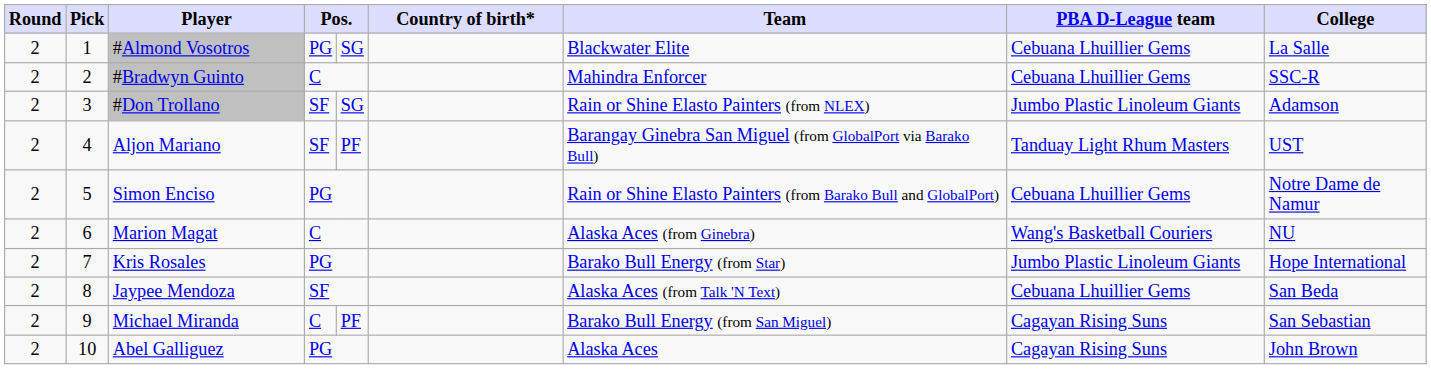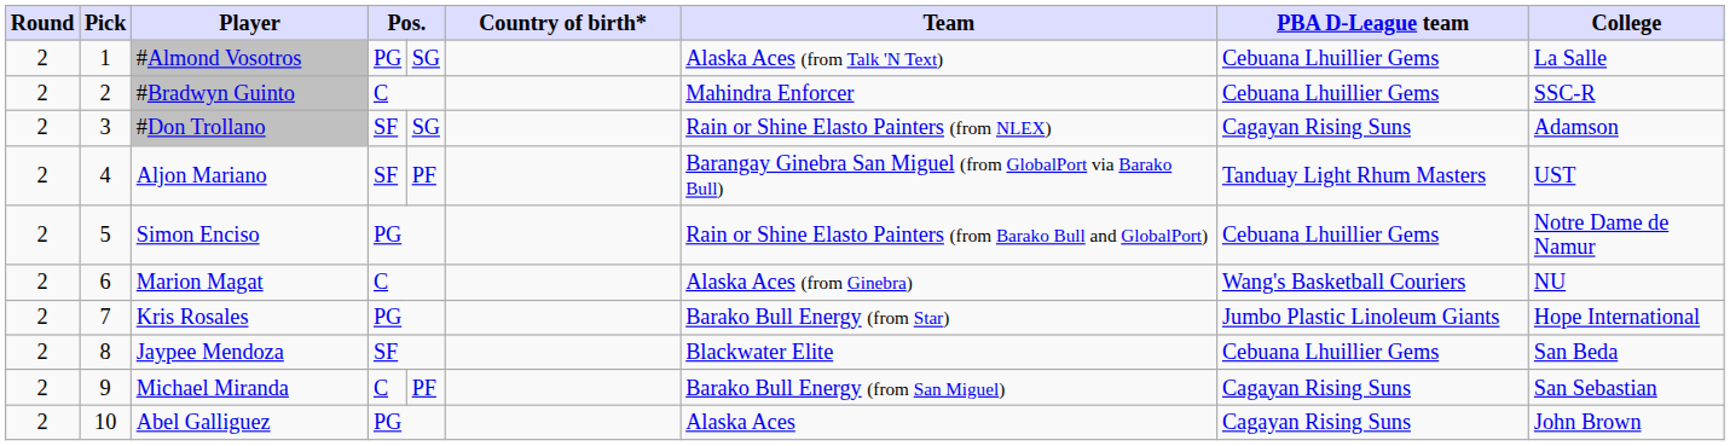#Almond Vosotros | Team: Blackwater Elite -> Alaska Aces (from Talk 'N Text)
#Don Trollano | PBA D-League team: Jumbo Plastic Linoleum Giants -> Cagayan Rising Suns
Jaypee Mendoza | Team: Alaska Aces (from Talk 'N Text) -> Blackwater Elite
